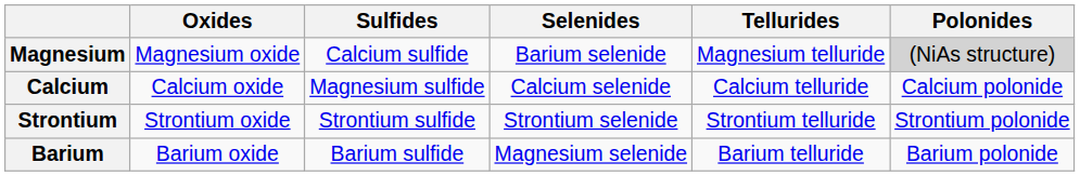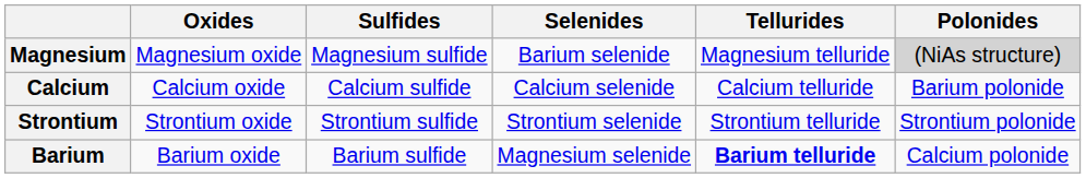Magnesium | Sulfides: Calcium sulfide -> Magnesium sulfide
Calcium | Sulfides: Magnesium sulfide -> Calcium sulfide
Calcium | Polonides: Calcium polonide -> Barium polonide
Barium | Tellurides: normal -> bold
Barium | Polonides: Barium polonide -> Calcium polonide
